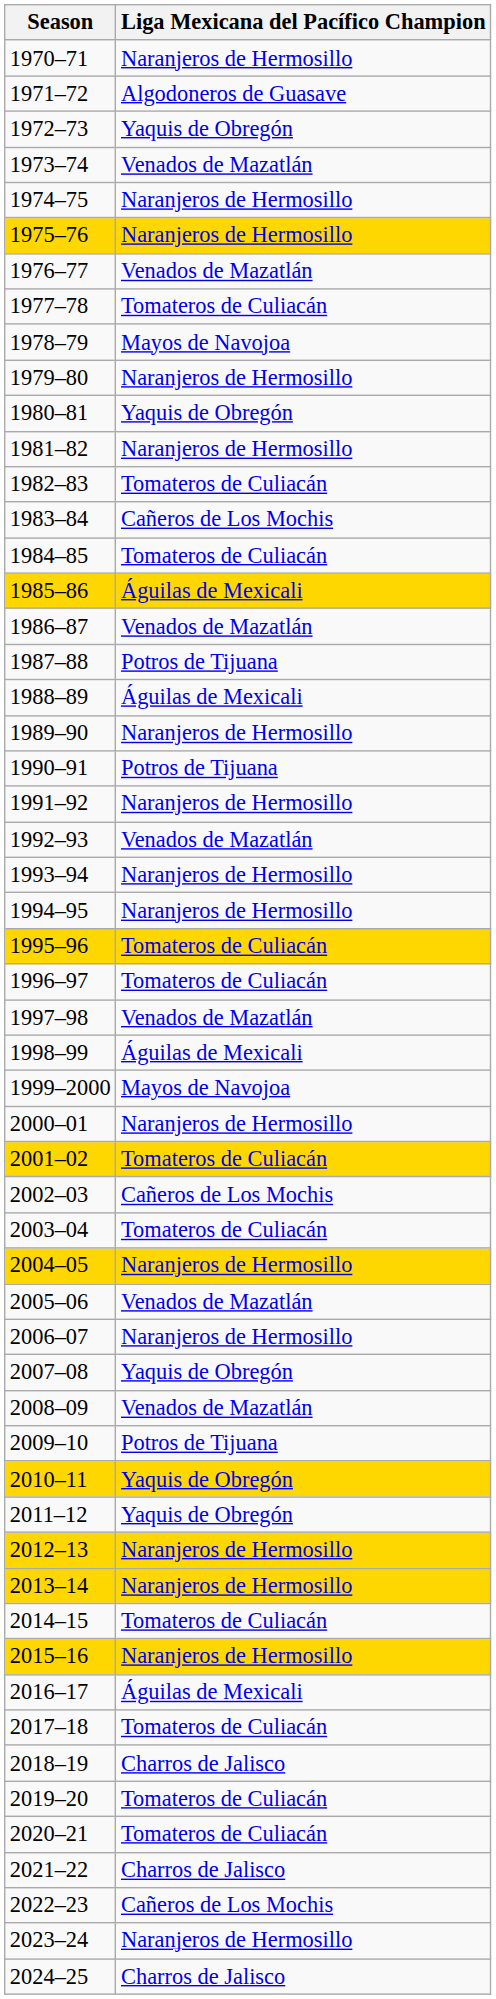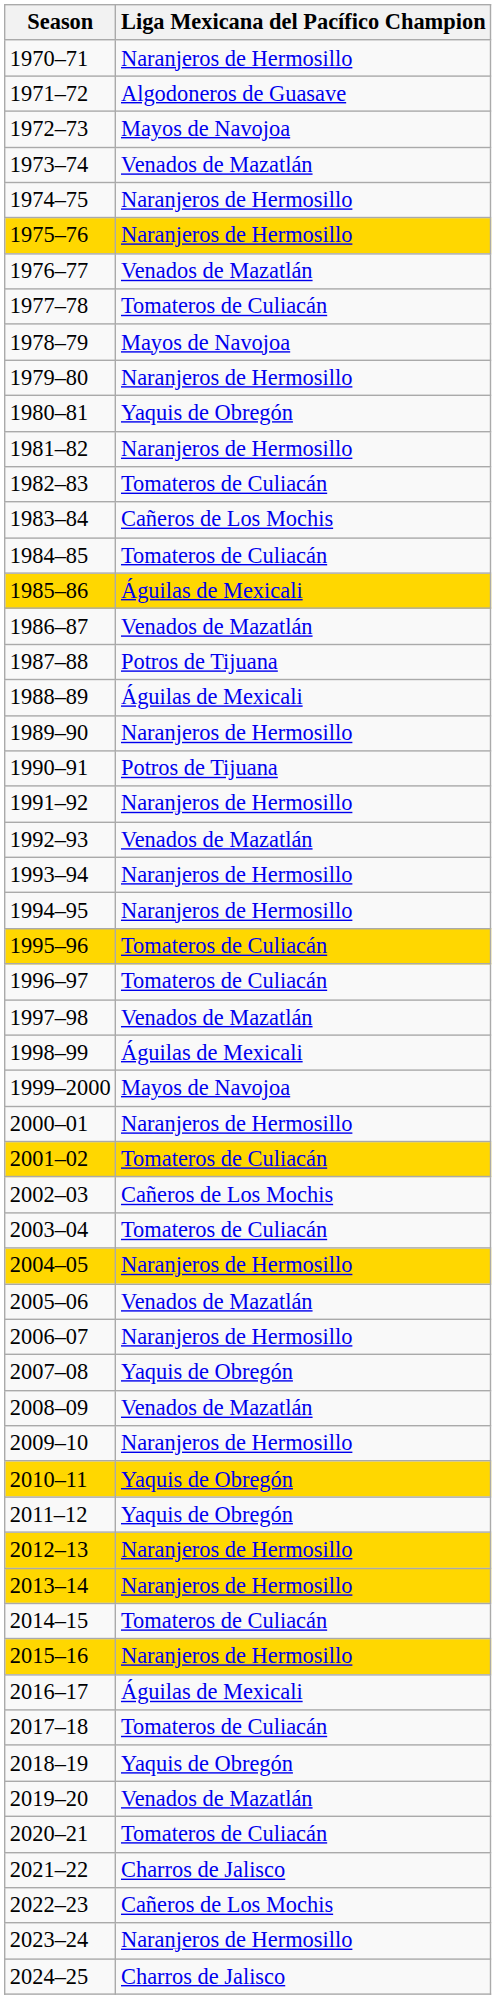1972–73 | Liga Mexicana del Pacífico Champion: Yaquis de Obregón -> Mayos de Navojoa
2009–10 | Liga Mexicana del Pacífico Champion: Potros de Tijuana -> Naranjeros de Hermosillo
2018–19 | Liga Mexicana del Pacífico Champion: Charros de Jalisco -> Yaquis de Obregón
2019–20 | Liga Mexicana del Pacífico Champion: Tomateros de Culiacán -> Venados de Mazatlán
